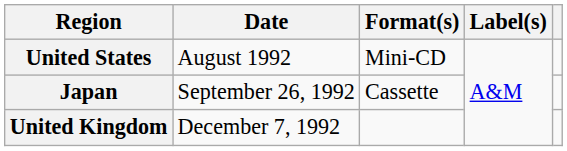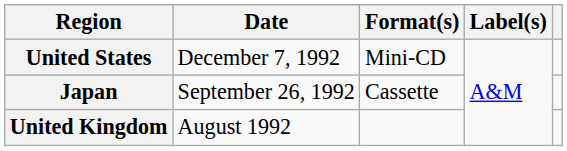United States | Date: August 1992 -> December 7, 1992
United Kingdom | Date: December 7, 1992 -> August 1992
